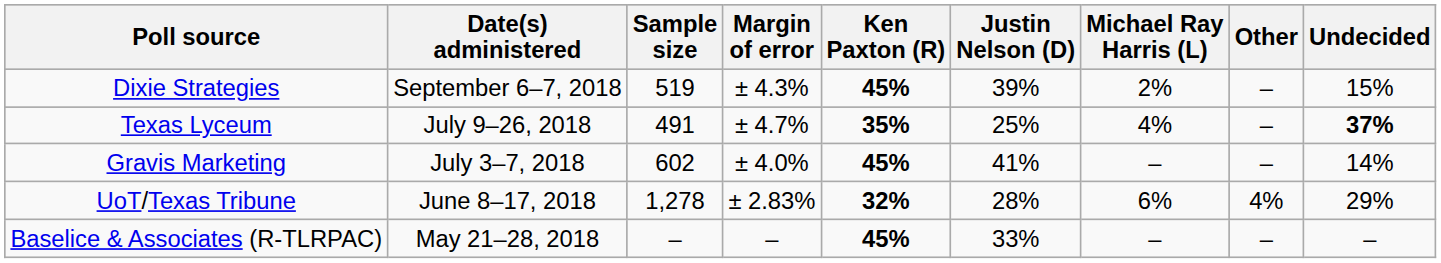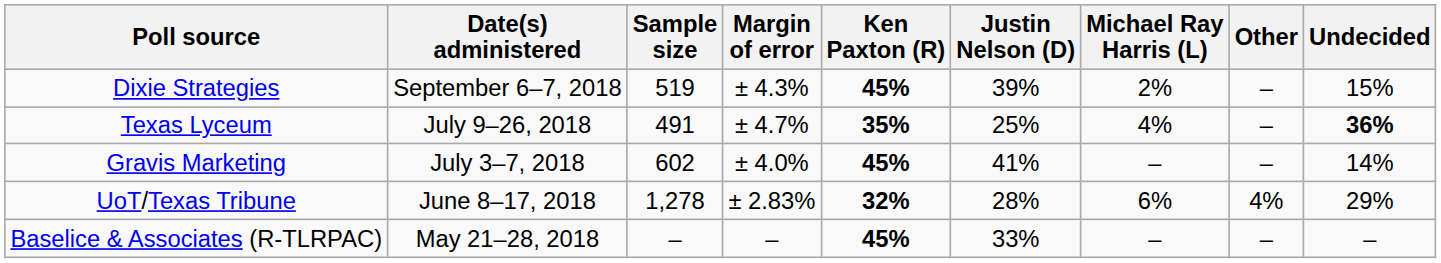Texas Lyceum | Undecided: 37% -> 36%
